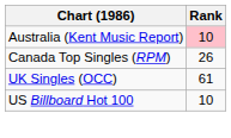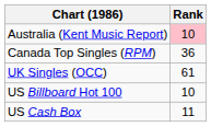Canada Top Singles (RPM) | Rank: 26 -> 36
+ row: US Cash Box | 11
